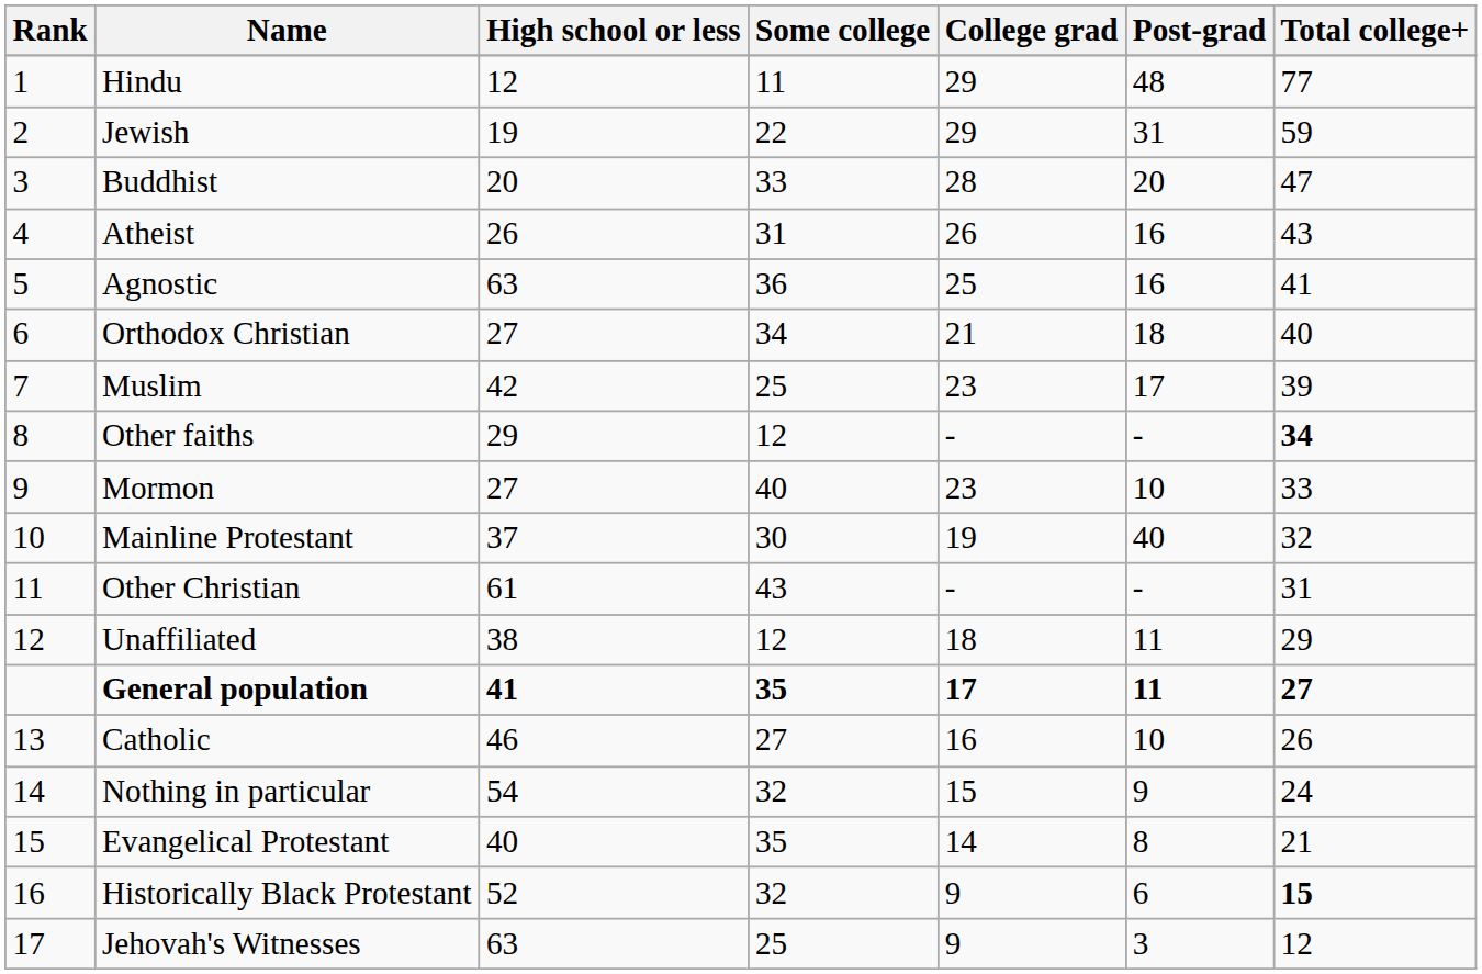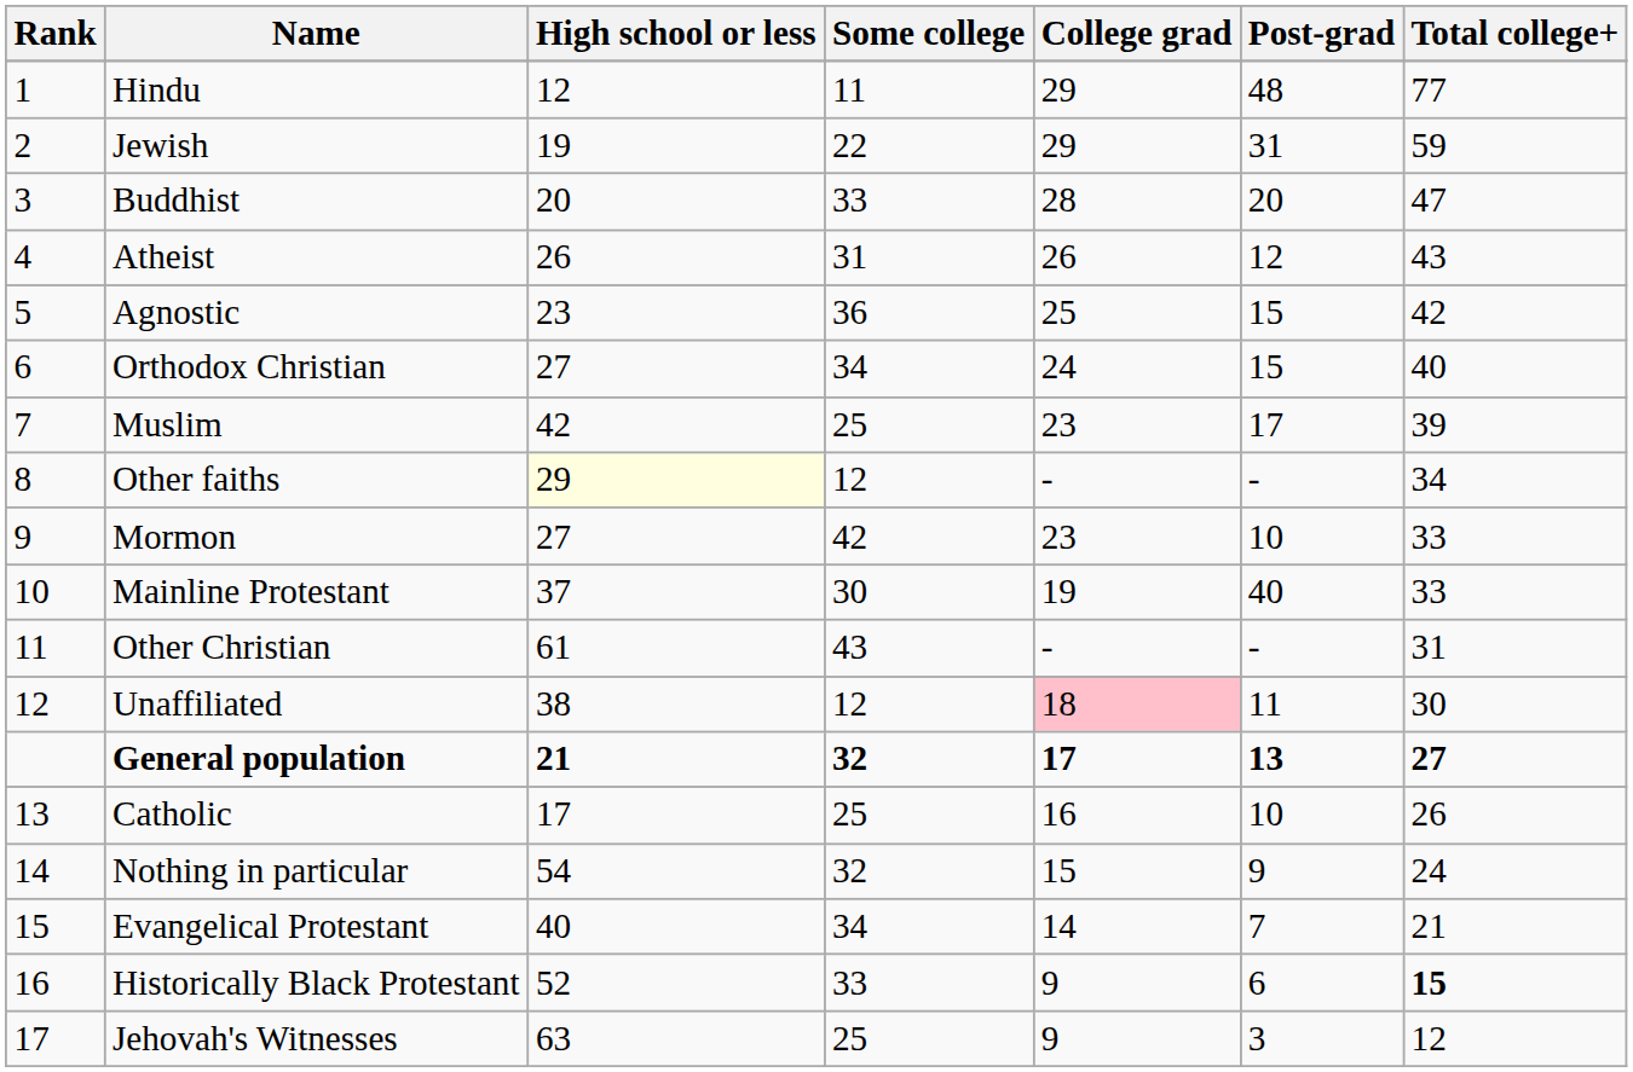Atheist | Post-grad: 16 -> 12
Agnostic | High school or less: 63 -> 23
Agnostic | Post-grad: 16 -> 15
Agnostic | Total college+: 41 -> 42
Orthodox Christian | College grad: 21 -> 24
Orthodox Christian | Post-grad: 18 -> 15
Other faiths | High school or less: no background -> lightyellow background
Other faiths | Total college+: bold -> normal
Mormon | Some college: 40 -> 42
Mainline Protestant | Total college+: 32 -> 33
Unaffiliated | College grad: no background -> pink background
Unaffiliated | Total college+: 29 -> 30
General population | High school or less: 41 -> 21
General population | Some college: 35 -> 32
General population | Post-grad: 11 -> 13
Catholic | High school or less: 46 -> 17
Catholic | Some college: 27 -> 25
Evangelical Protestant | Some college: 35 -> 34
Evangelical Protestant | Post-grad: 8 -> 7
Historically Black Protestant | Some college: 32 -> 33
